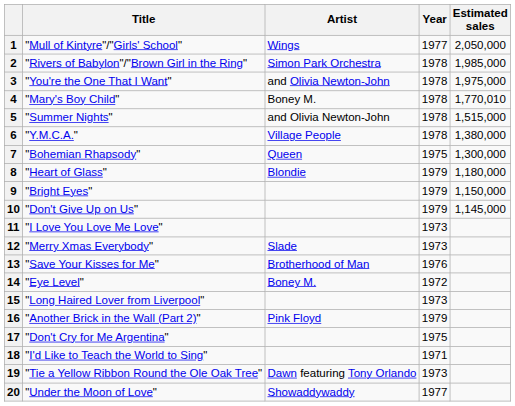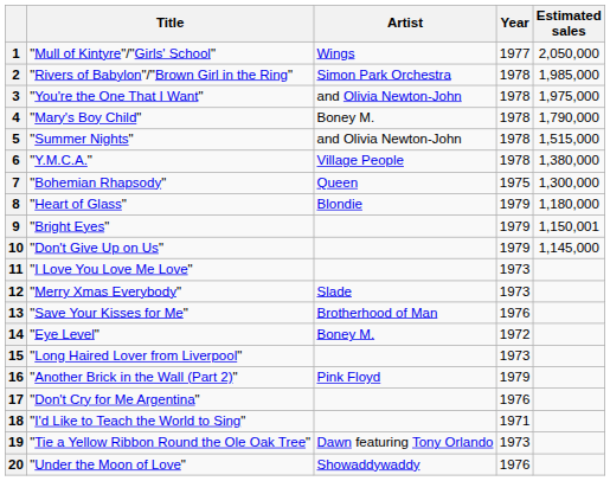4 | Estimated sales: 1,770,010 -> 1,790,000
9 | Estimated sales: 1,150,000 -> 1,150,001
17 | Year: 1975 -> 1976
20 | Year: 1977 -> 1976
